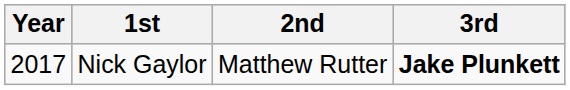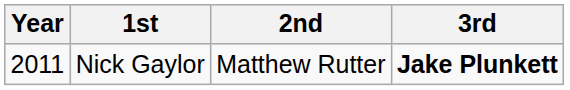Nick Gaylor | Year: 2017 -> 2011
